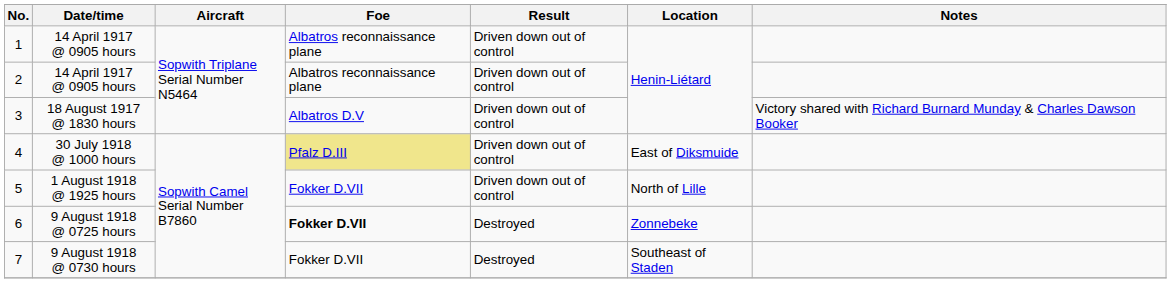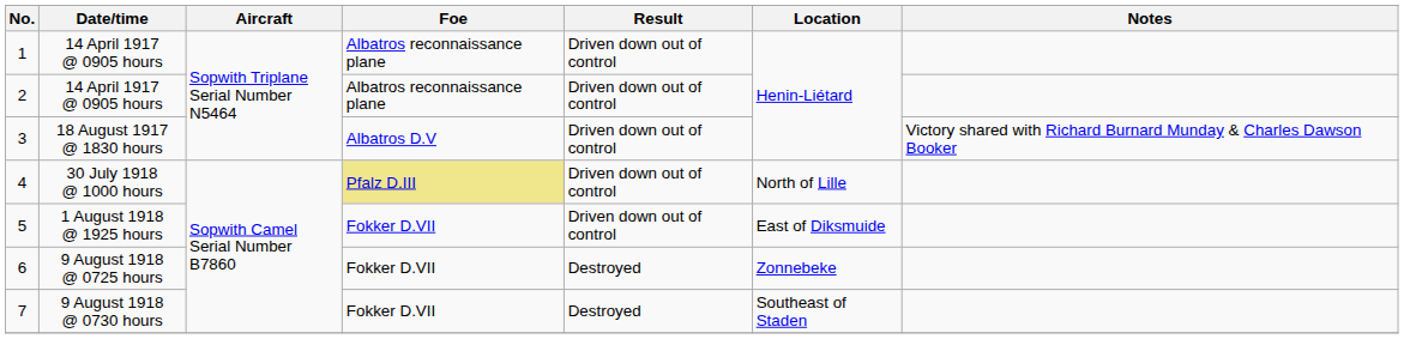4 | Location: East of Diksmuide -> North of Lille
5 | Location: North of Lille -> East of Diksmuide
6 | Foe: bold -> normal
